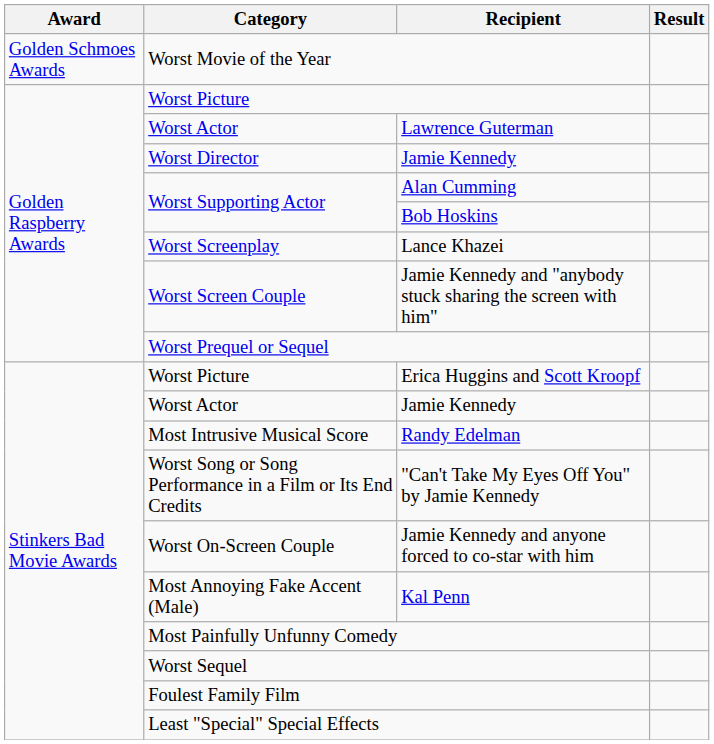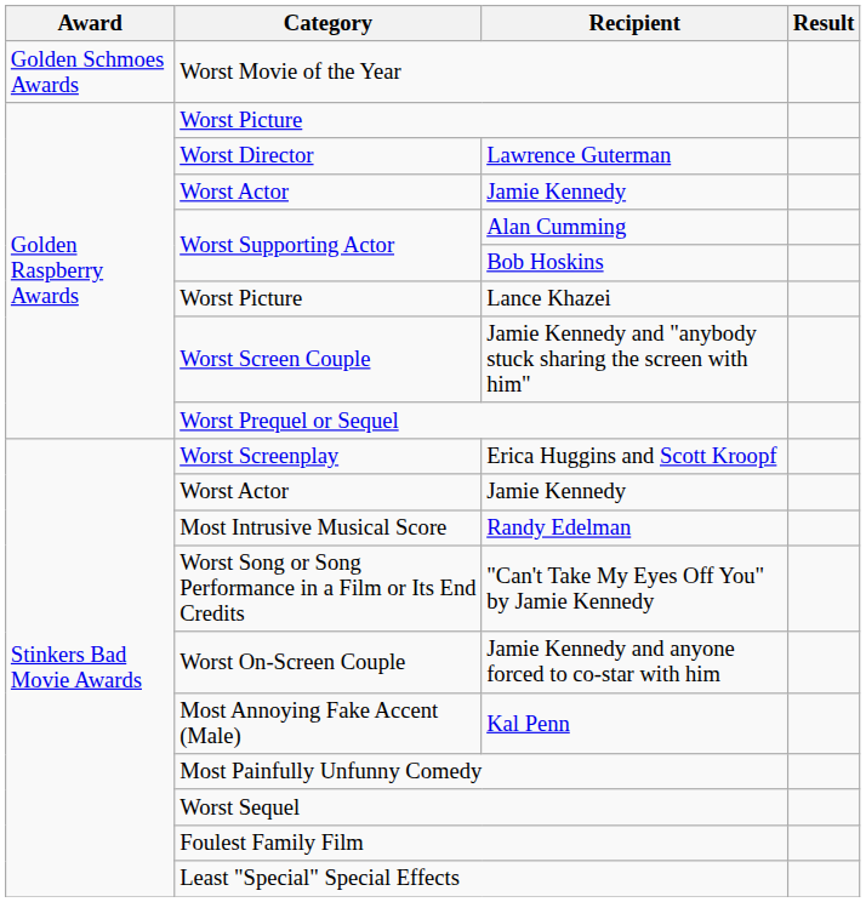Lawrence Guterman | Category: Worst Actor -> Worst Director
Golden Raspberry Awards / Jamie Kennedy | Category: Worst Director -> Worst Actor
Lance Khazei | Category: Worst Screenplay -> Worst Picture
Erica Huggins and Scott Kroopf | Category: Worst Picture -> Worst Screenplay
